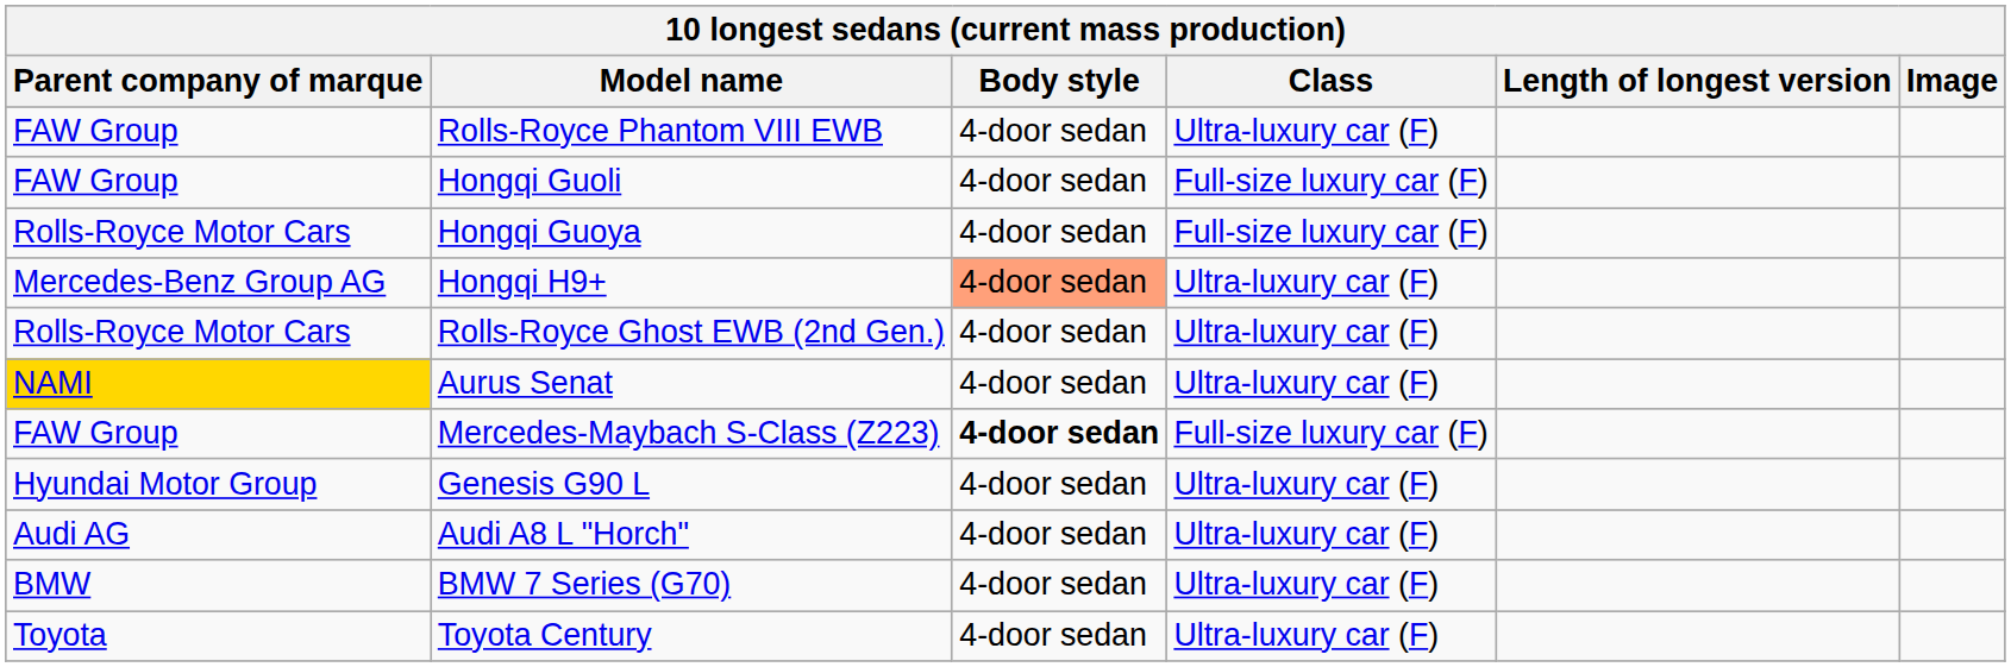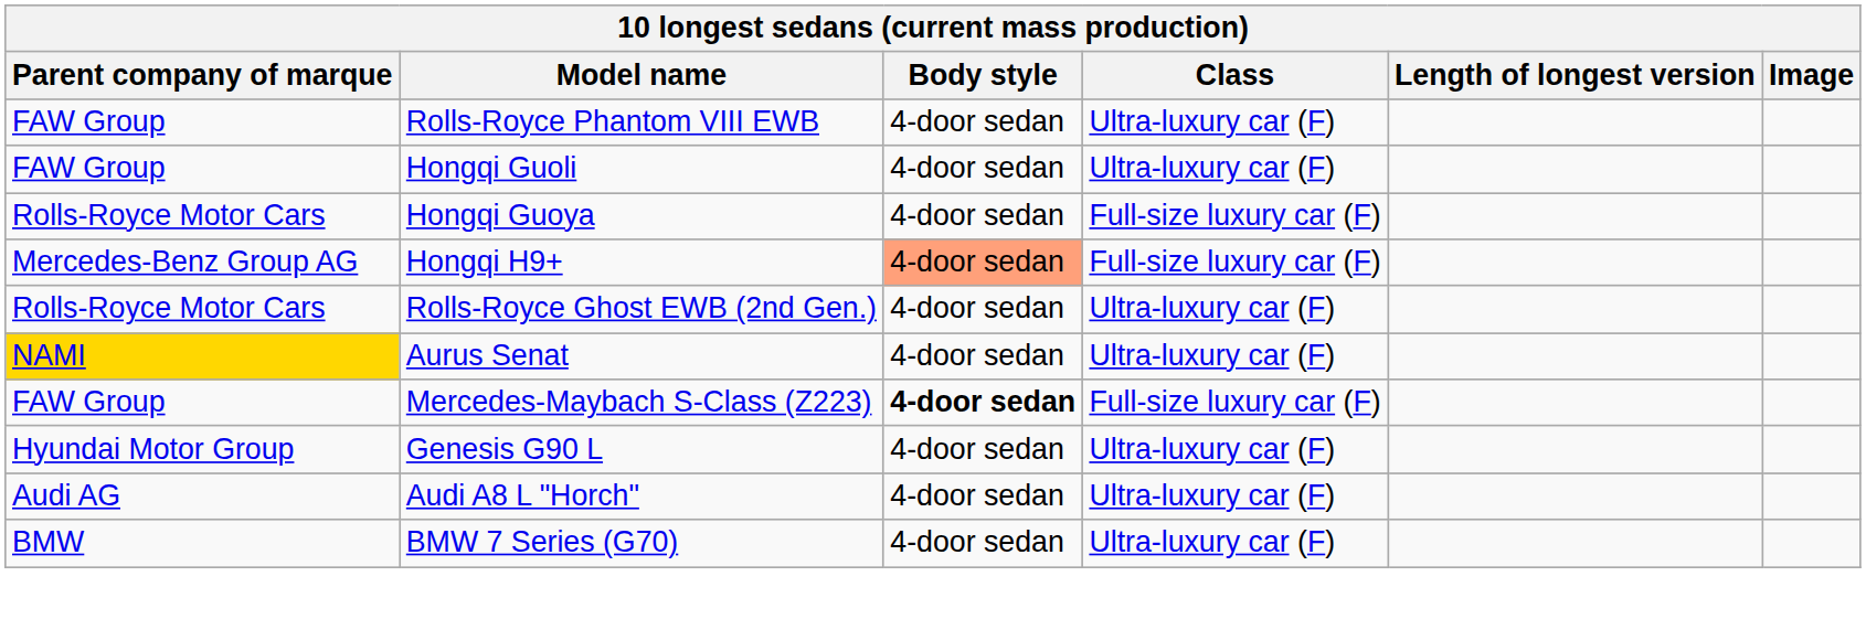Hongqi Guoli | Class: Full-size luxury car (F) -> Ultra-luxury car (F)
Hongqi H9+ | Class: Ultra-luxury car (F) -> Full-size luxury car (F)
- row: Toyota | Toyota Century | 4-door sedan | Ultra-luxury car (F)
